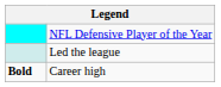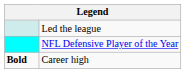rows swapped: NFL Defensive Player of the Year <-> Led the league
